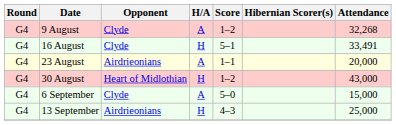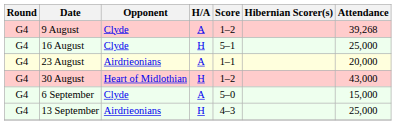9 August | Attendance: 32,268 -> 39,268
16 August | Attendance: 33,491 -> 25,000
